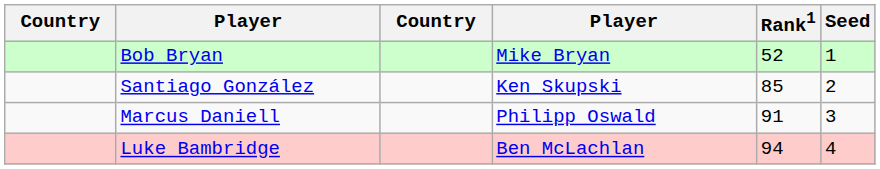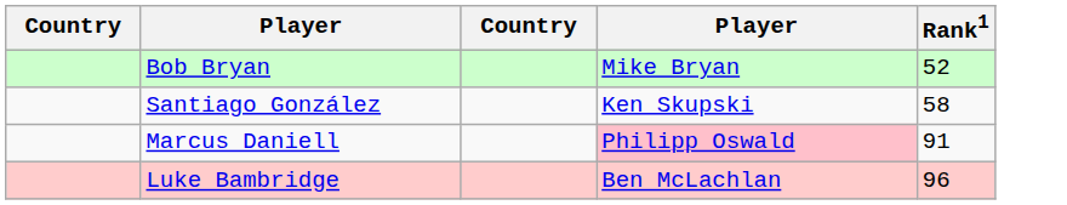- column: Seed | 1 | 2 | 3 | 4
Santiago González | Rank1: 85 -> 58
Marcus Daniell | column 4: no background -> pink background
Luke Bambridge | Rank1: 94 -> 96
